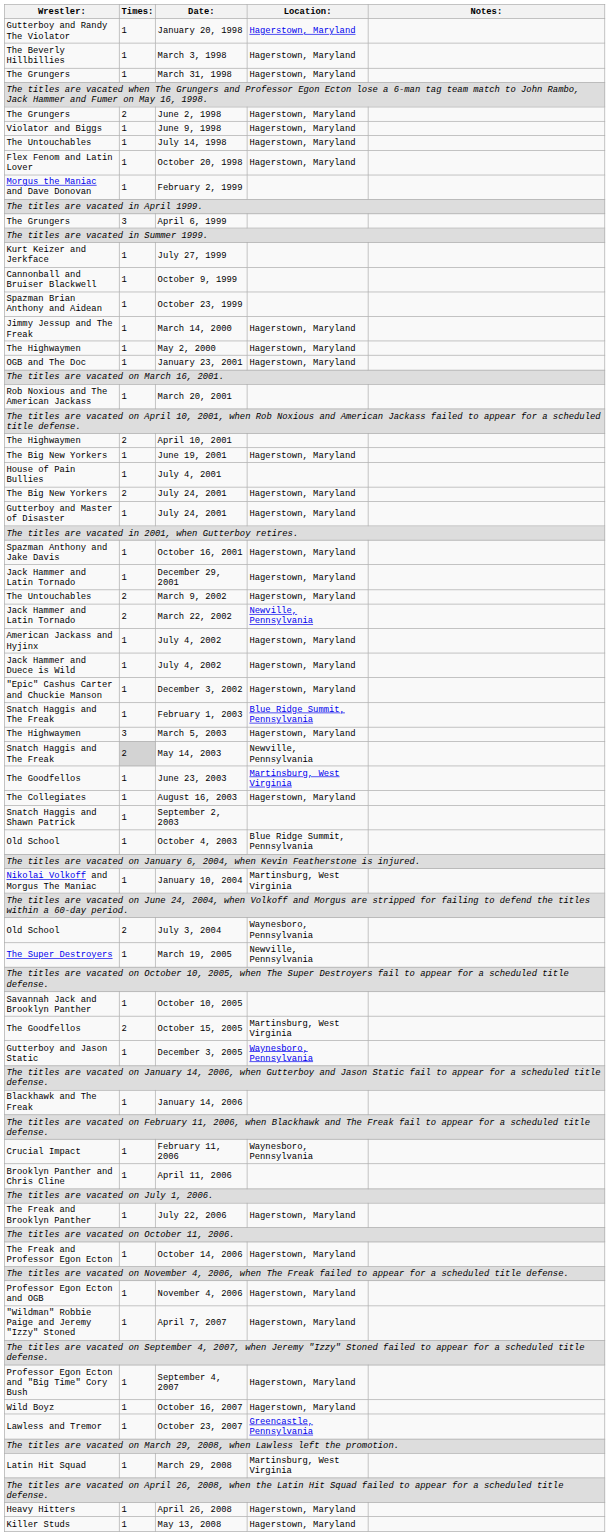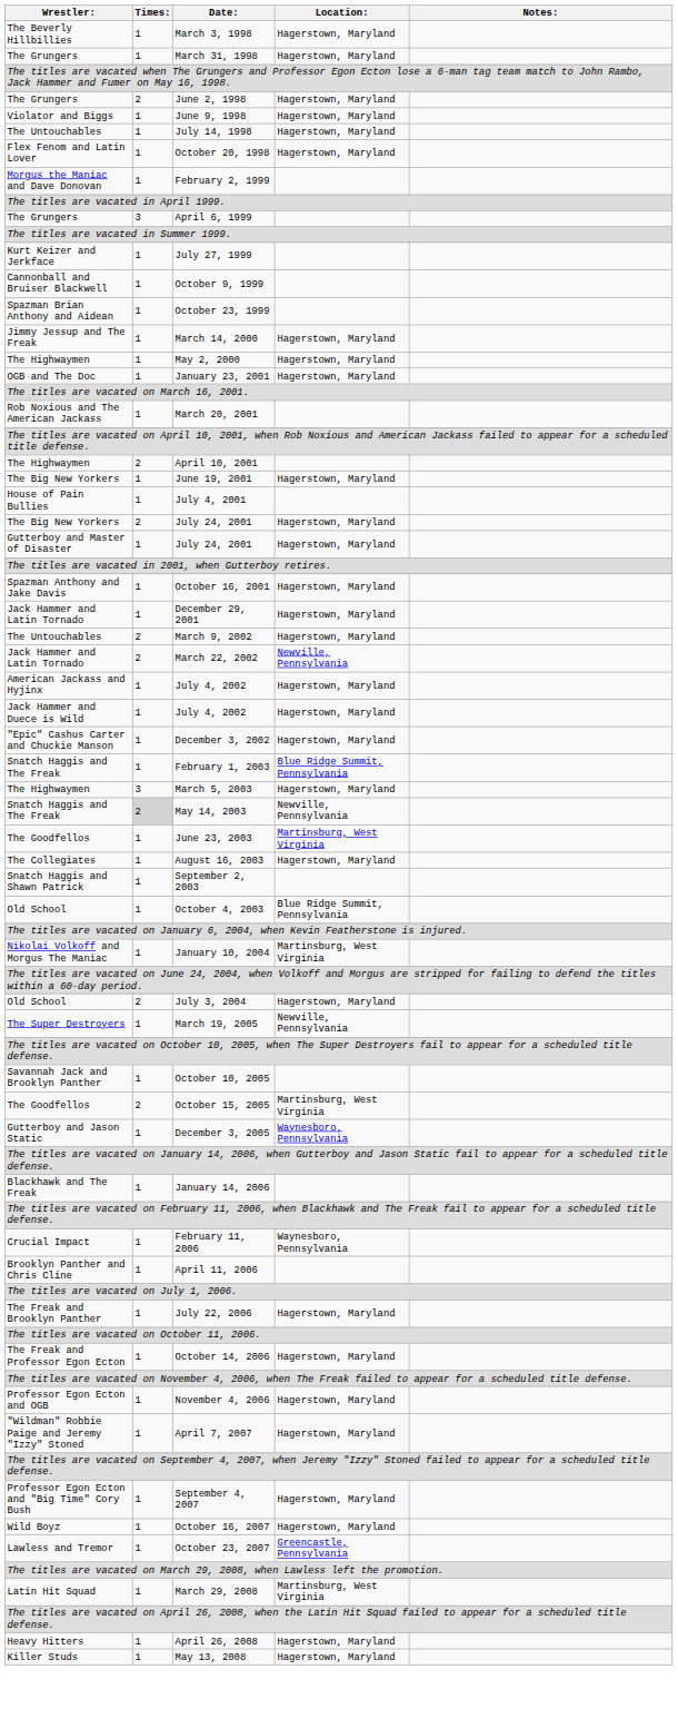- row: Gutterboy and Randy The Violator | 1 | January 20, 1998 | Hagerstown, Maryland
July 3, 2004 | Location:: Waynesboro, Pennsylvania -> Hagerstown, Maryland
